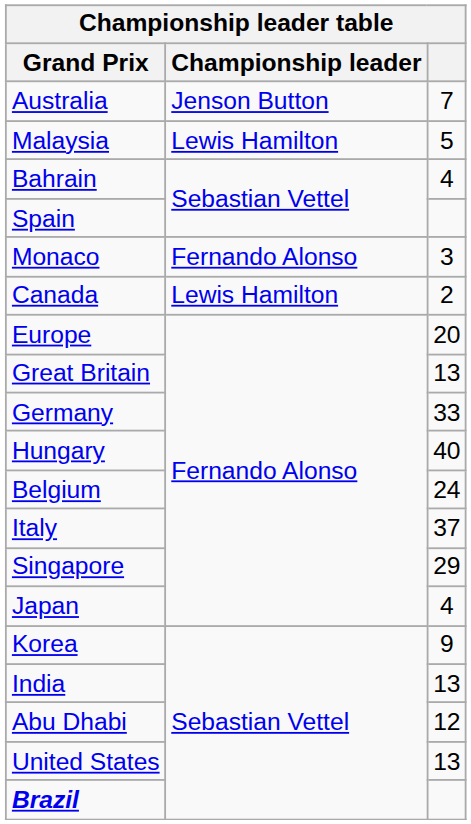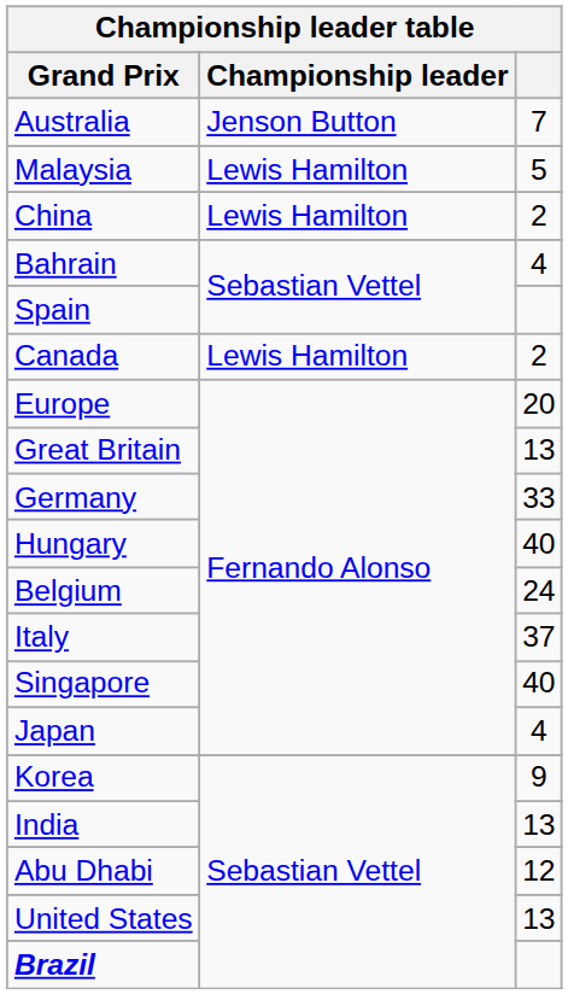+ row: China | Lewis Hamilton | 2
- row: Monaco | Fernando Alonso | 3
Singapore | column 3: 29 -> 40
